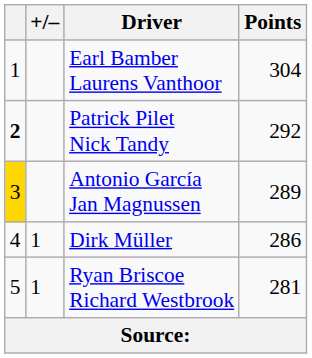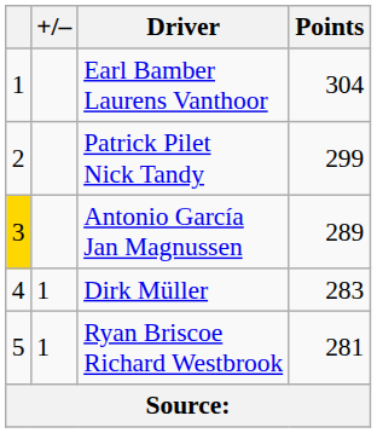Patrick Pilet Nick Tandy | column 1: bold -> normal
Patrick Pilet Nick Tandy | Points: 292 -> 299
Dirk Müller | Points: 286 -> 283
